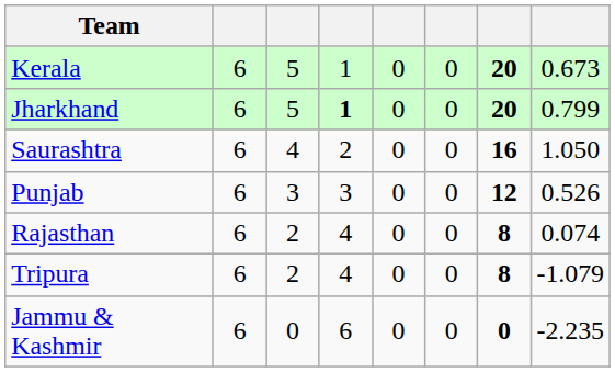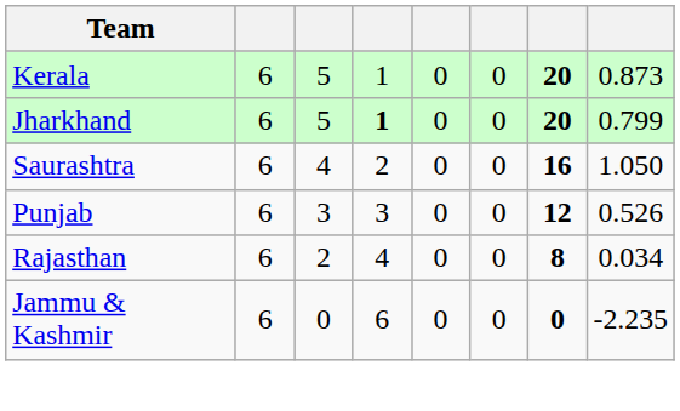Kerala | column 8: 0.673 -> 0.873
Rajasthan | column 8: 0.074 -> 0.034
- row: Tripura | 6 | 2 | 4 | 0 | 0 | 8 | -1.079
